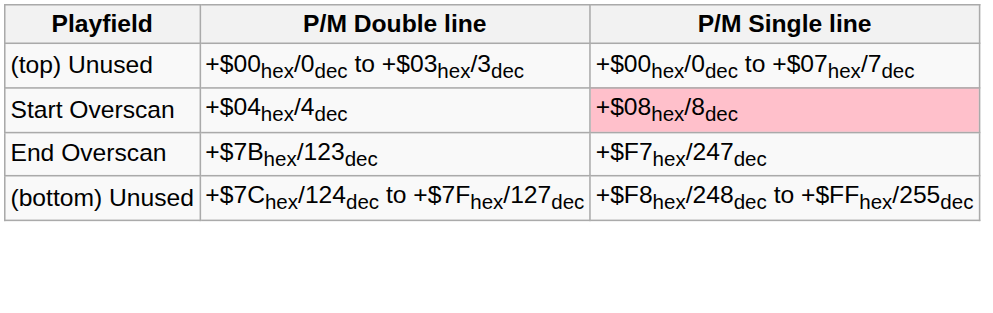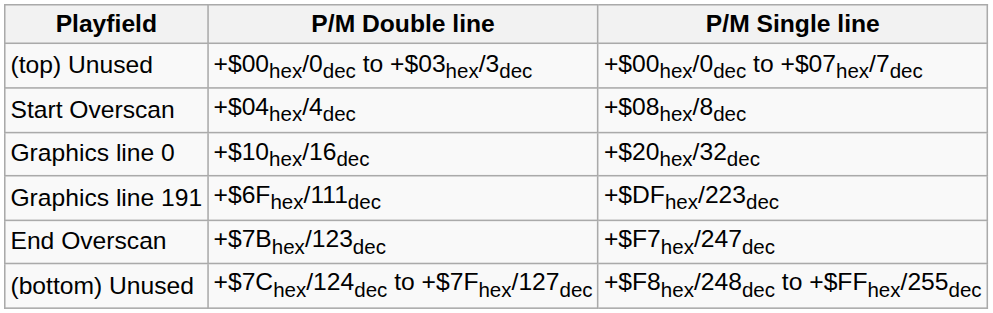Start Overscan | P/M Single line: pink background -> no background
+ row: Graphics line 0 | +$10hex/16dec | +$20hex/32dec
+ row: Graphics line 191 | +$6Fhex/111dec | +$DFhex/223dec
